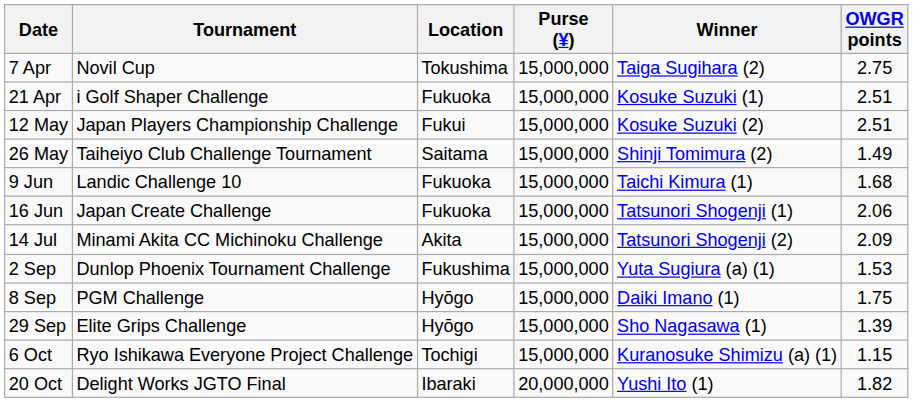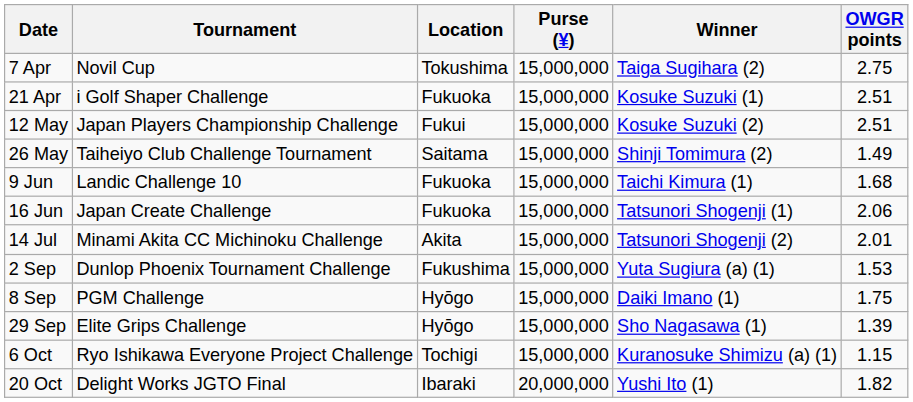14 Jul | OWGR points: 2.09 -> 2.01
